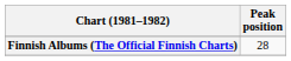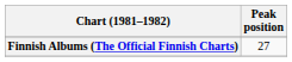Finnish Albums (The Official Finnish Charts) | Peak position: 28 -> 27
